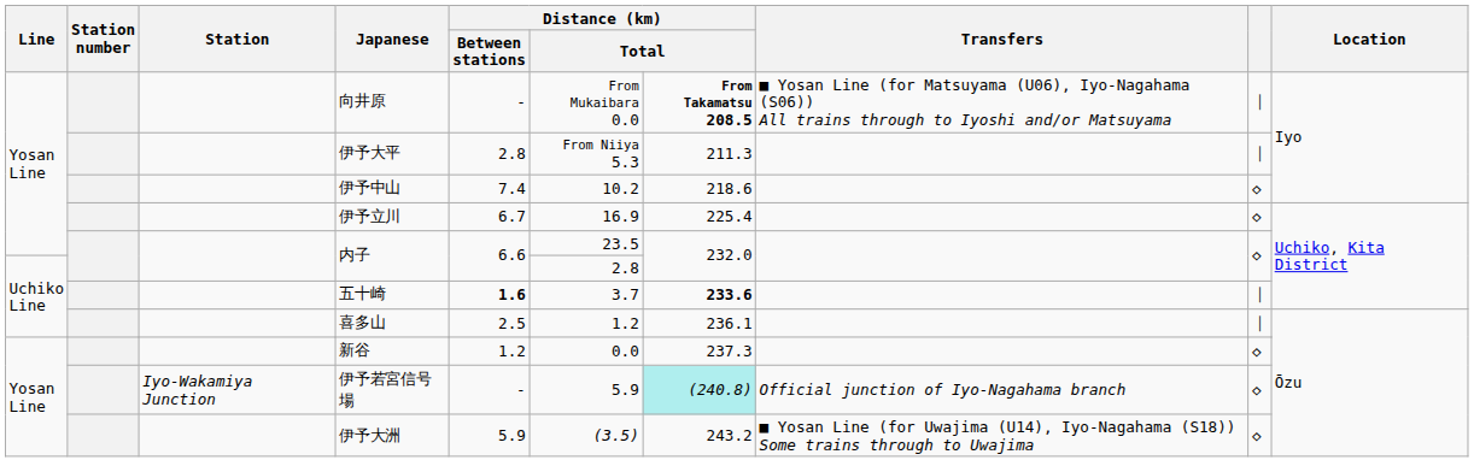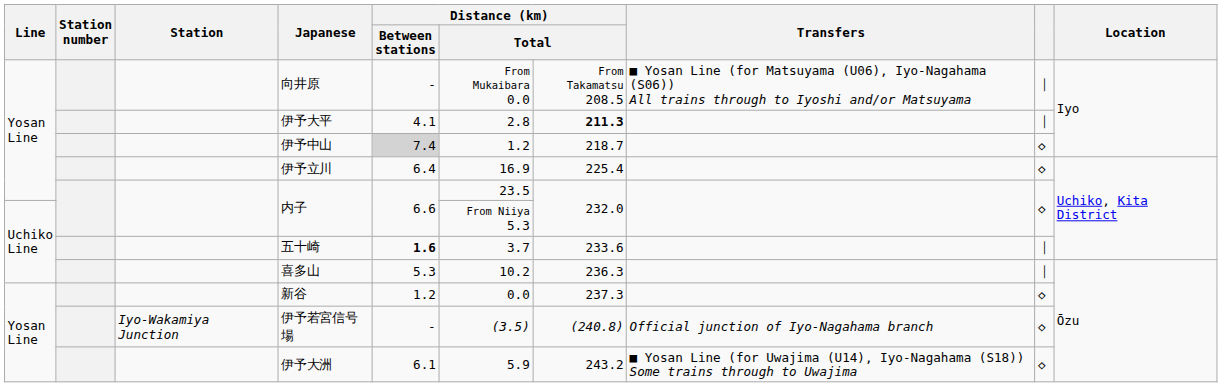向井原 | column 7: bold -> normal
伊予大平 | Distance (km) / Between stations: 2.8 -> 4.1
伊予大平 | column 6: From Niiya 5.3 -> 2.8
伊予大平 | column 7: normal -> bold
伊予中山 | Distance (km) / Between stations: no background -> lightgrey background
伊予中山 | column 6: 10.2 -> 1.2
伊予中山 | column 7: 218.6 -> 218.7
伊予立川 | Distance (km) / Between stations: 6.7 -> 6.4
Uchiko Line / 内子 | column 6: 2.8 -> From Niiya 5.3
五十崎 | column 7: bold -> normal
喜多山 | Distance (km) / Between stations: 2.5 -> 5.3
喜多山 | column 6: 1.2 -> 10.2
喜多山 | column 7: 236.1 -> 236.3
伊予若宮信号場 | column 6: 5.9 -> (3.5)
伊予若宮信号場 | column 7: paleturquoise background -> no background
伊予大洲 | Distance (km) / Between stations: 5.9 -> 6.1
伊予大洲 | column 6: (3.5) -> 5.9
